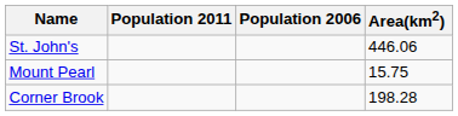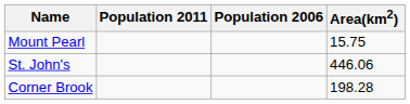rows swapped: St. John's <-> Mount Pearl
